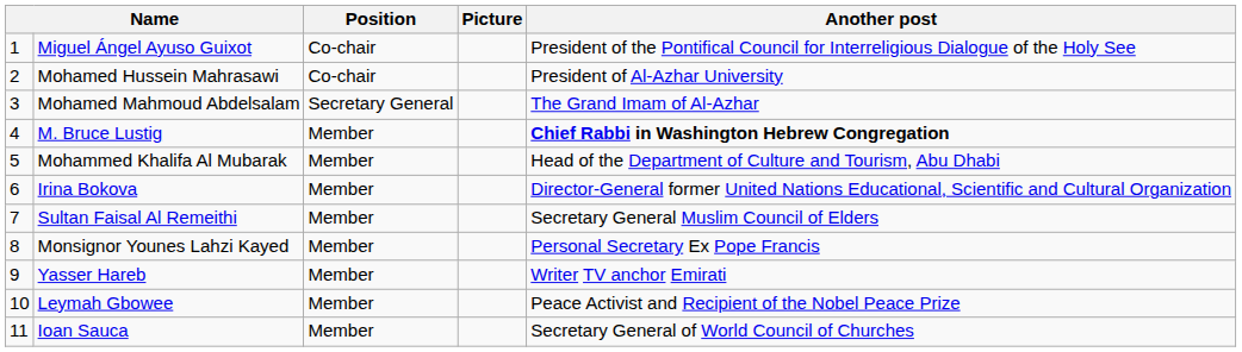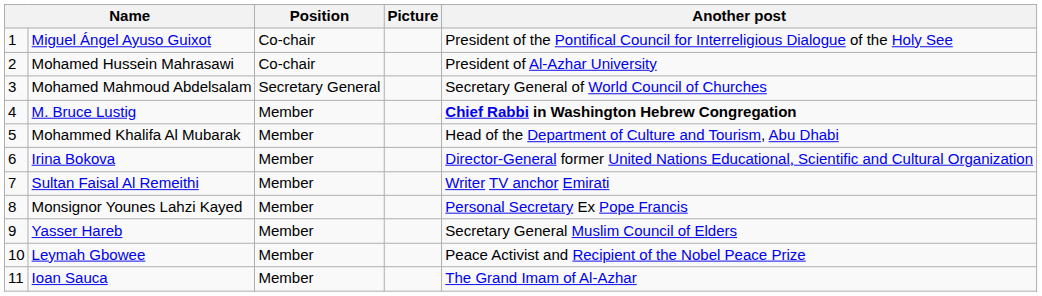Mohamed Mahmoud Abdelsalam | Another post: The Grand Imam of Al-Azhar -> Secretary General of World Council of Churches
Sultan Faisal Al Remeithi | Another post: Secretary General Muslim Council of Elders -> Writer TV anchor Emirati
Yasser Hareb | Another post: Writer TV anchor Emirati -> Secretary General Muslim Council of Elders
Ioan Sauca | Another post: Secretary General of World Council of Churches -> The Grand Imam of Al-Azhar
